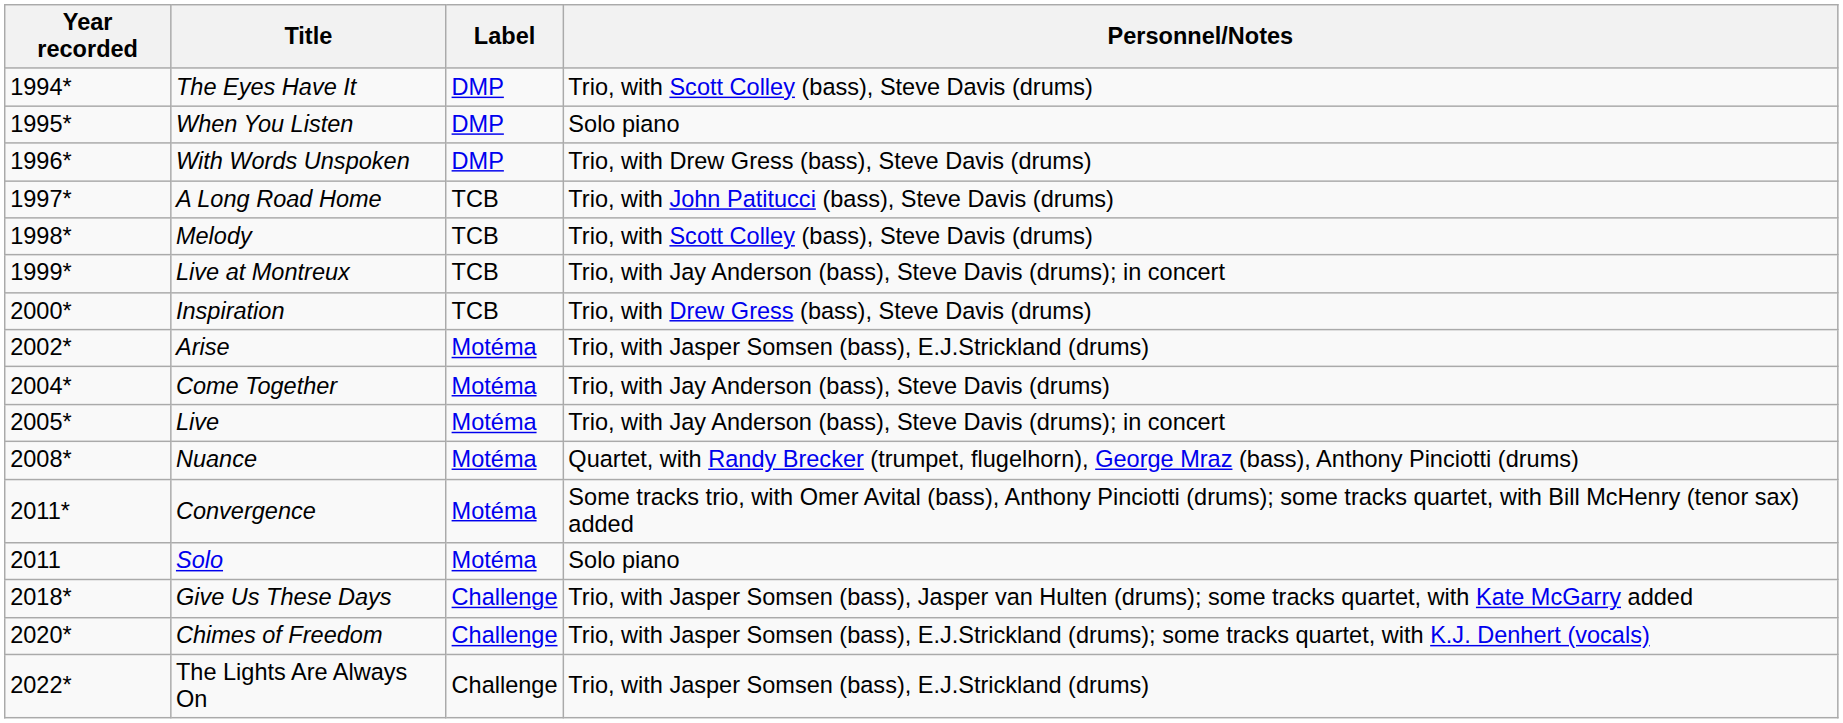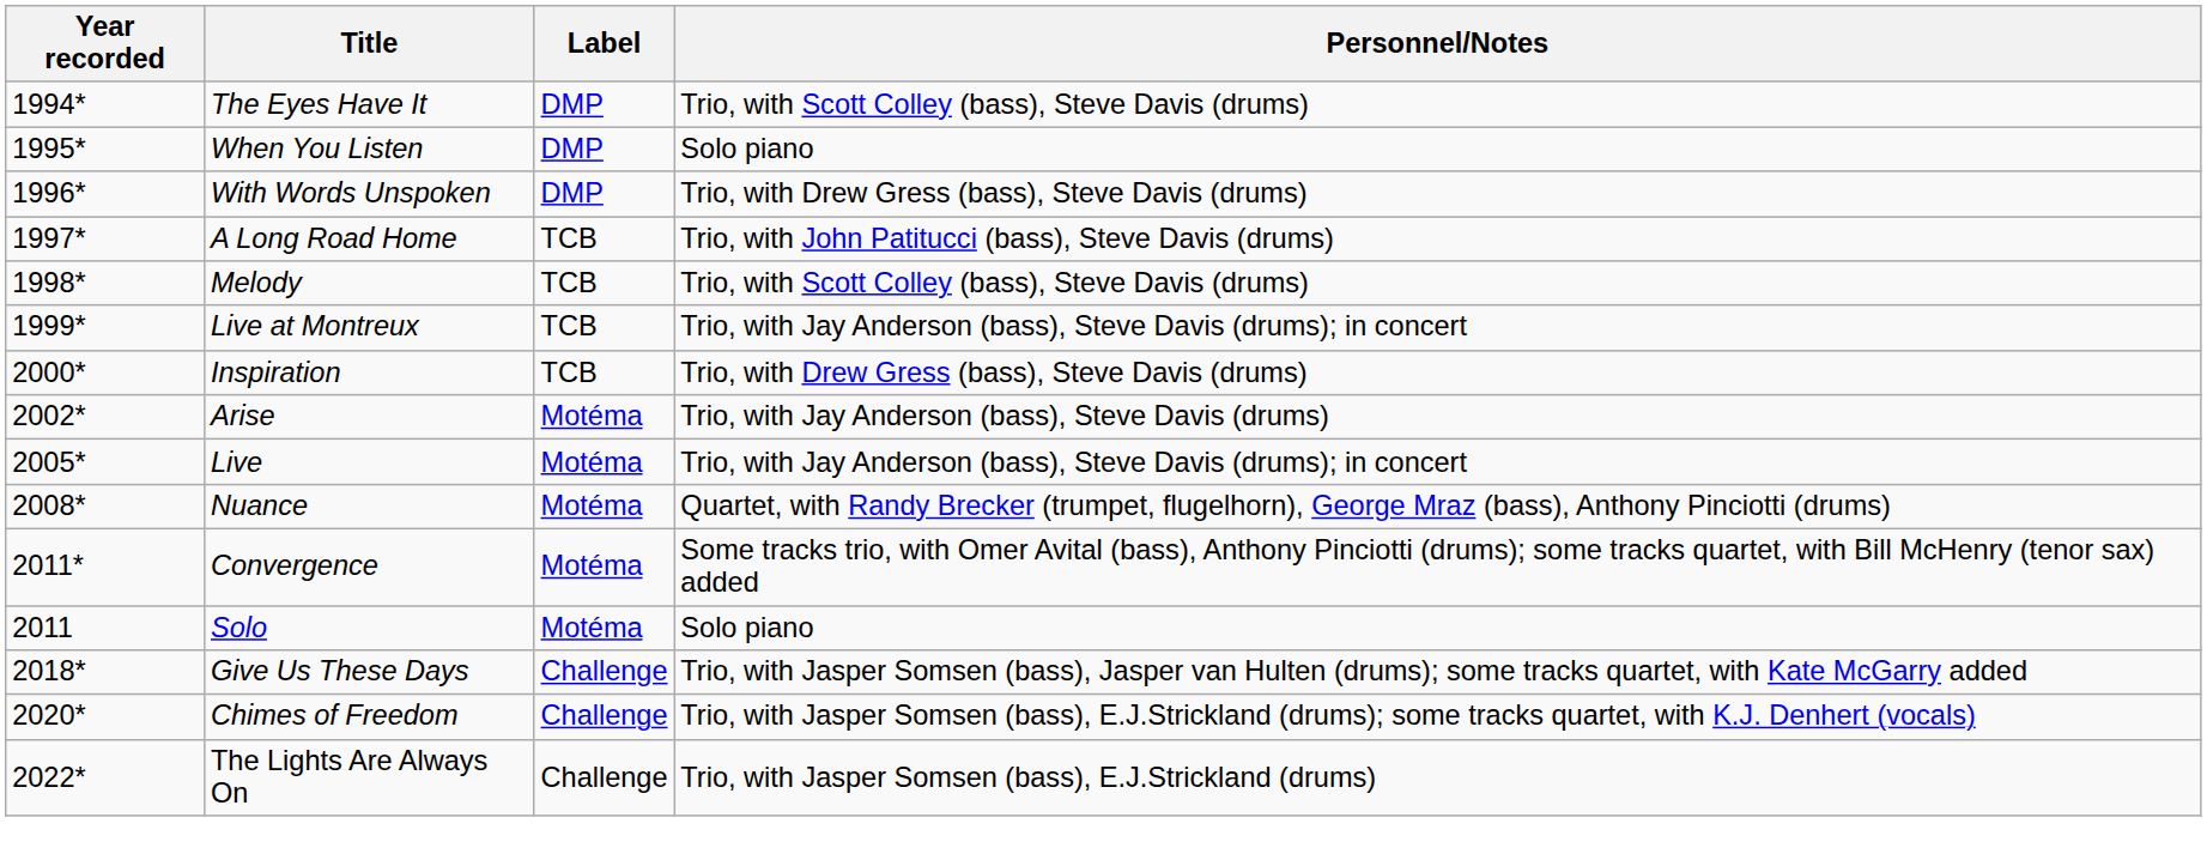Arise | Personnel/Notes: Trio, with Jasper Somsen (bass), E.J.Strickland (drums) -> Trio, with Jay Anderson (bass), Steve Davis (drums)
- row: 2004* | Come Together | Motéma | Trio, with Jay Anderson (bass), Steve Davis (drums)
